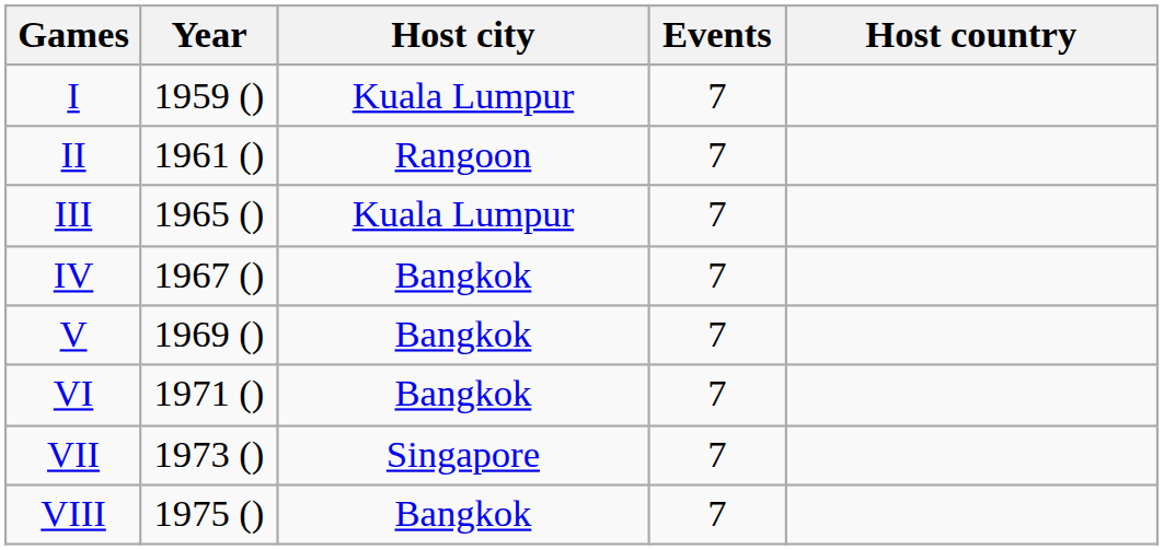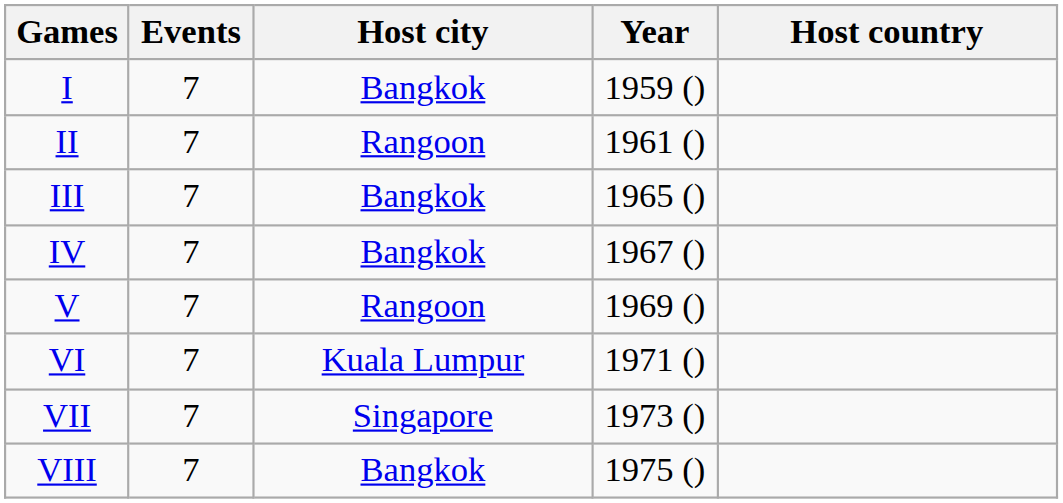columns swapped: Year <-> Events
I | Host city: Kuala Lumpur -> Bangkok
III | Host city: Kuala Lumpur -> Bangkok
V | Host city: Bangkok -> Rangoon
VI | Host city: Bangkok -> Kuala Lumpur
